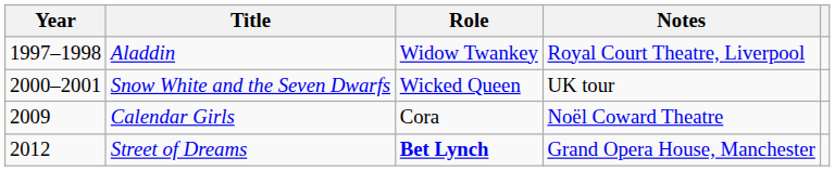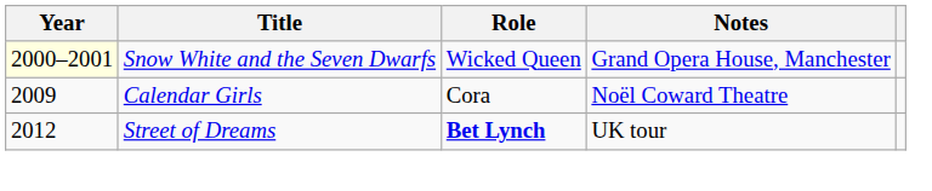- row: 1997–1998 | Aladdin | Widow Twankey | Royal Court Theatre, Liverpool
Snow White and the Seven Dwarfs | Year: no background -> lightyellow background
Snow White and the Seven Dwarfs | Notes: UK tour -> Grand Opera House, Manchester
Street of Dreams | Notes: Grand Opera House, Manchester -> UK tour
